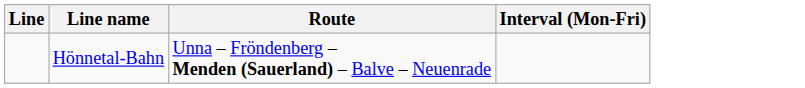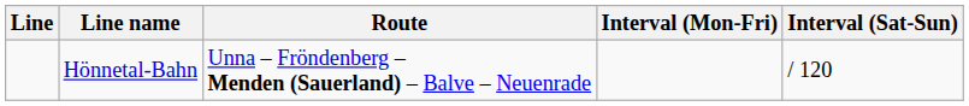+ column: Interval (Sat-Sun) | / 120
